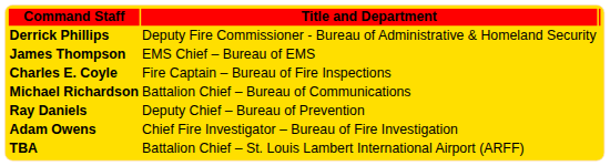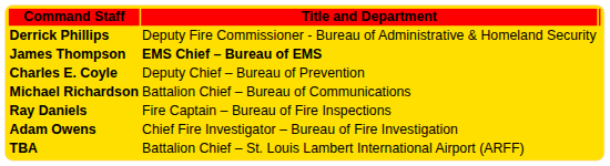James Thompson | Title and Department: normal -> bold
Charles E. Coyle | Title and Department: Fire Captain – Bureau of Fire Inspections -> Deputy Chief – Bureau of Prevention
Ray Daniels | Title and Department: Deputy Chief – Bureau of Prevention -> Fire Captain – Bureau of Fire Inspections
